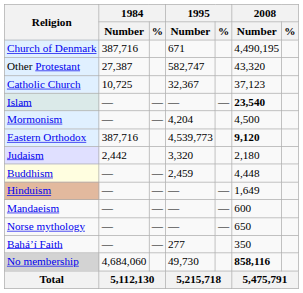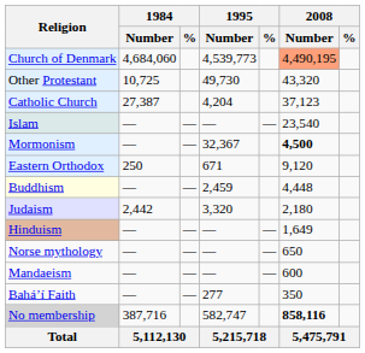Church of Denmark | 1984 / Number: 387,716 -> 4,684,060
Church of Denmark | 1995 / Number: 671 -> 4,539,773
Church of Denmark | 2008 / Number: no background -> lightsalmon background
Other Protestant | 1984 / Number: 27,387 -> 10,725
Other Protestant | 1995 / Number: 582,747 -> 49,730
Catholic Church | 1984 / Number: 10,725 -> 27,387
Catholic Church | 1995 / Number: 32,367 -> 4,204
Islam | 2008 / Number: bold -> normal
Mormonism | 1995 / Number: 4,204 -> 32,367
Mormonism | 2008 / Number: normal -> bold
Eastern Orthodox | 1984 / Number: 387,716 -> 250
Eastern Orthodox | 1995 / Number: 4,539,773 -> 671
Eastern Orthodox | 2008 / Number: bold -> normal
rows swapped: Buddhism <-> Judaism
rows swapped: Norse mythology <-> Mandaeism
No membership | 1984 / Number: 4,684,060 -> 387,716
No membership | 1995 / Number: 49,730 -> 582,747
